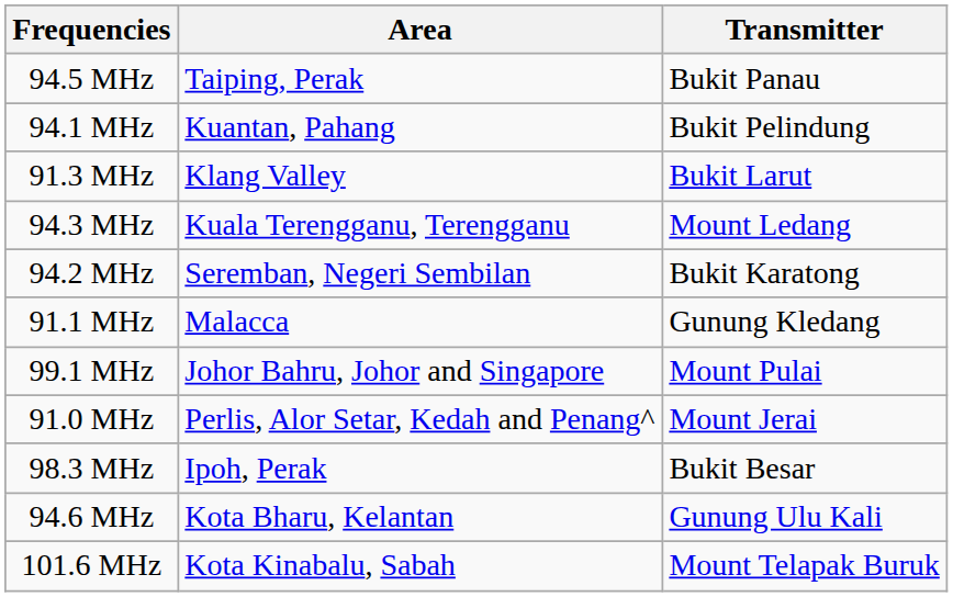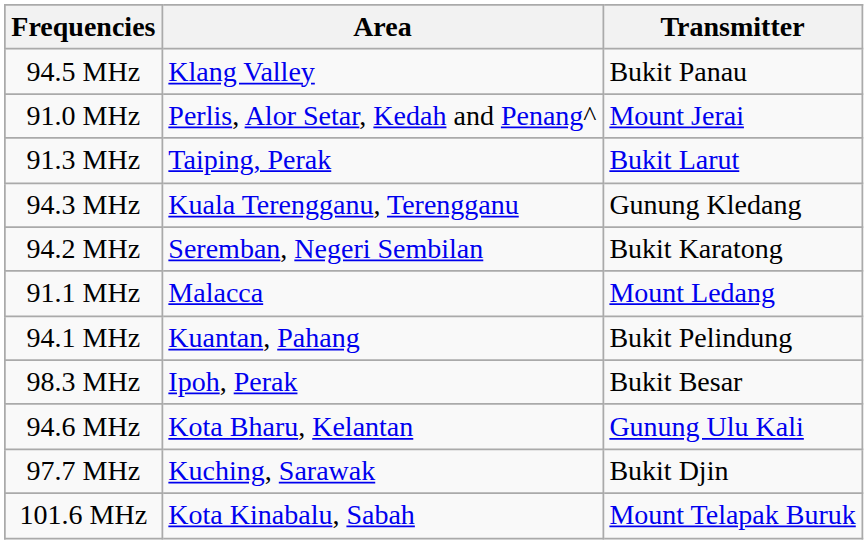94.5 MHz | Area: Taiping, Perak -> Klang Valley
rows swapped: 91.0 MHz <-> 94.1 MHz
91.3 MHz | Area: Klang Valley -> Taiping, Perak
94.3 MHz | Transmitter: Mount Ledang -> Gunung Kledang
91.1 MHz | Transmitter: Gunung Kledang -> Mount Ledang
- row: 99.1 MHz | Johor Bahru, Johor and Singapore | Mount Pulai
+ row: 97.7 MHz | Kuching, Sarawak | Bukit Djin
